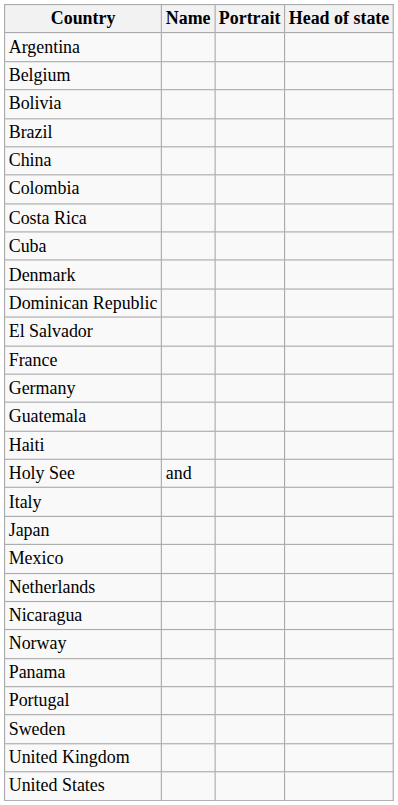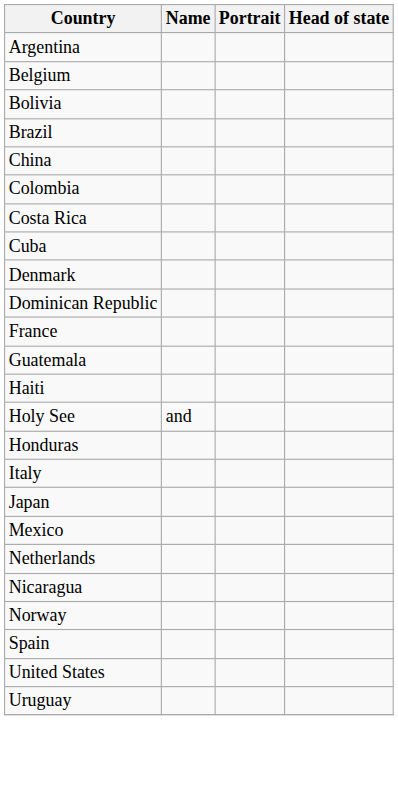- row: El Salvador
- row: Germany
+ row: Honduras
- row: Panama
- row: Portugal
+ row: Spain
- row: Sweden
- row: United Kingdom
+ row: Uruguay
